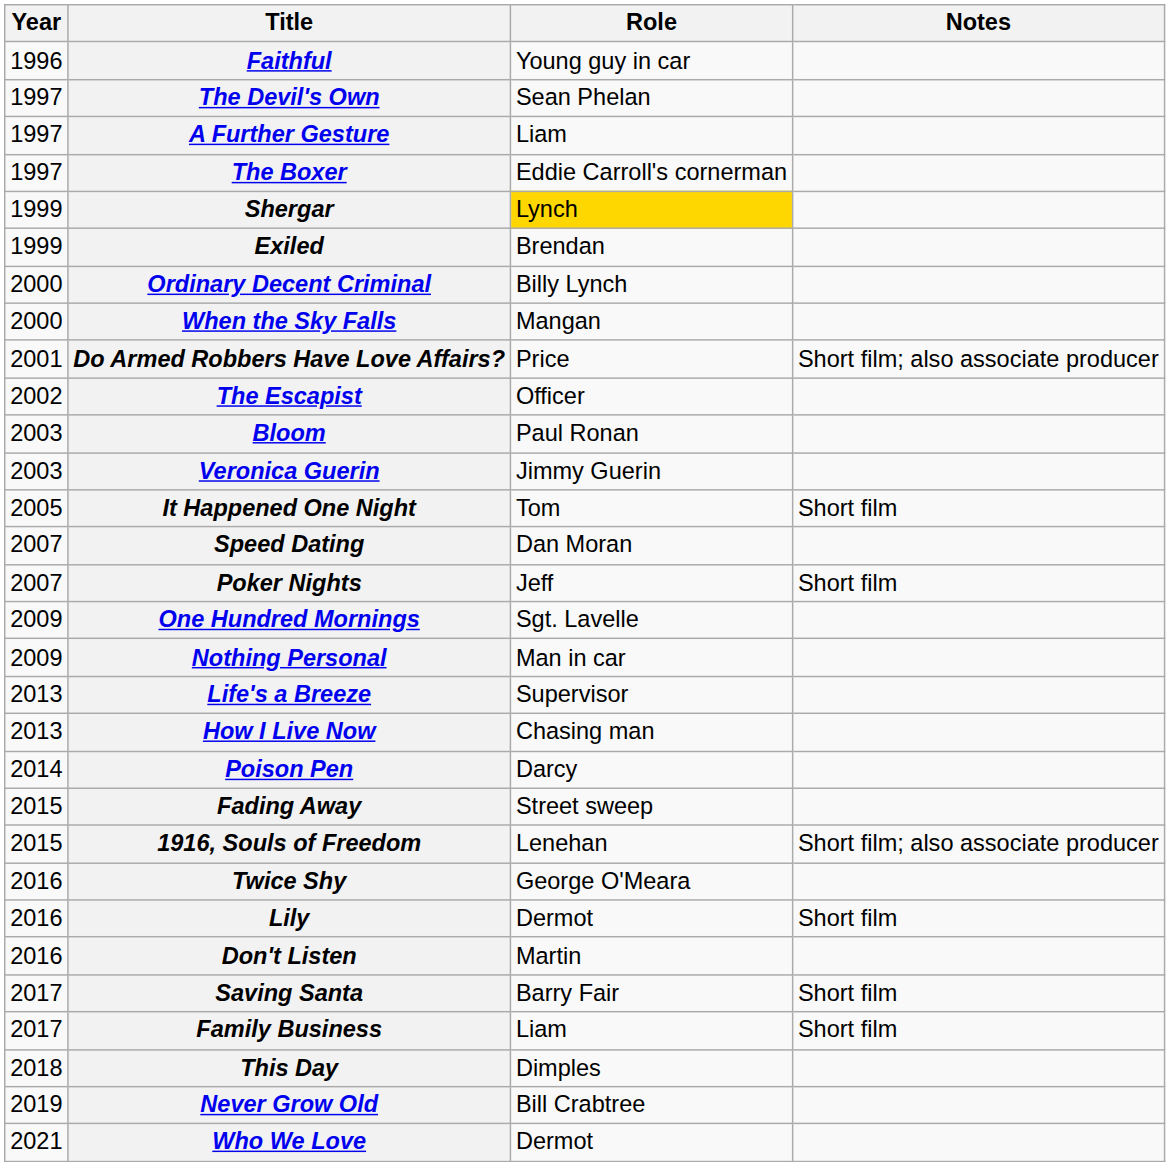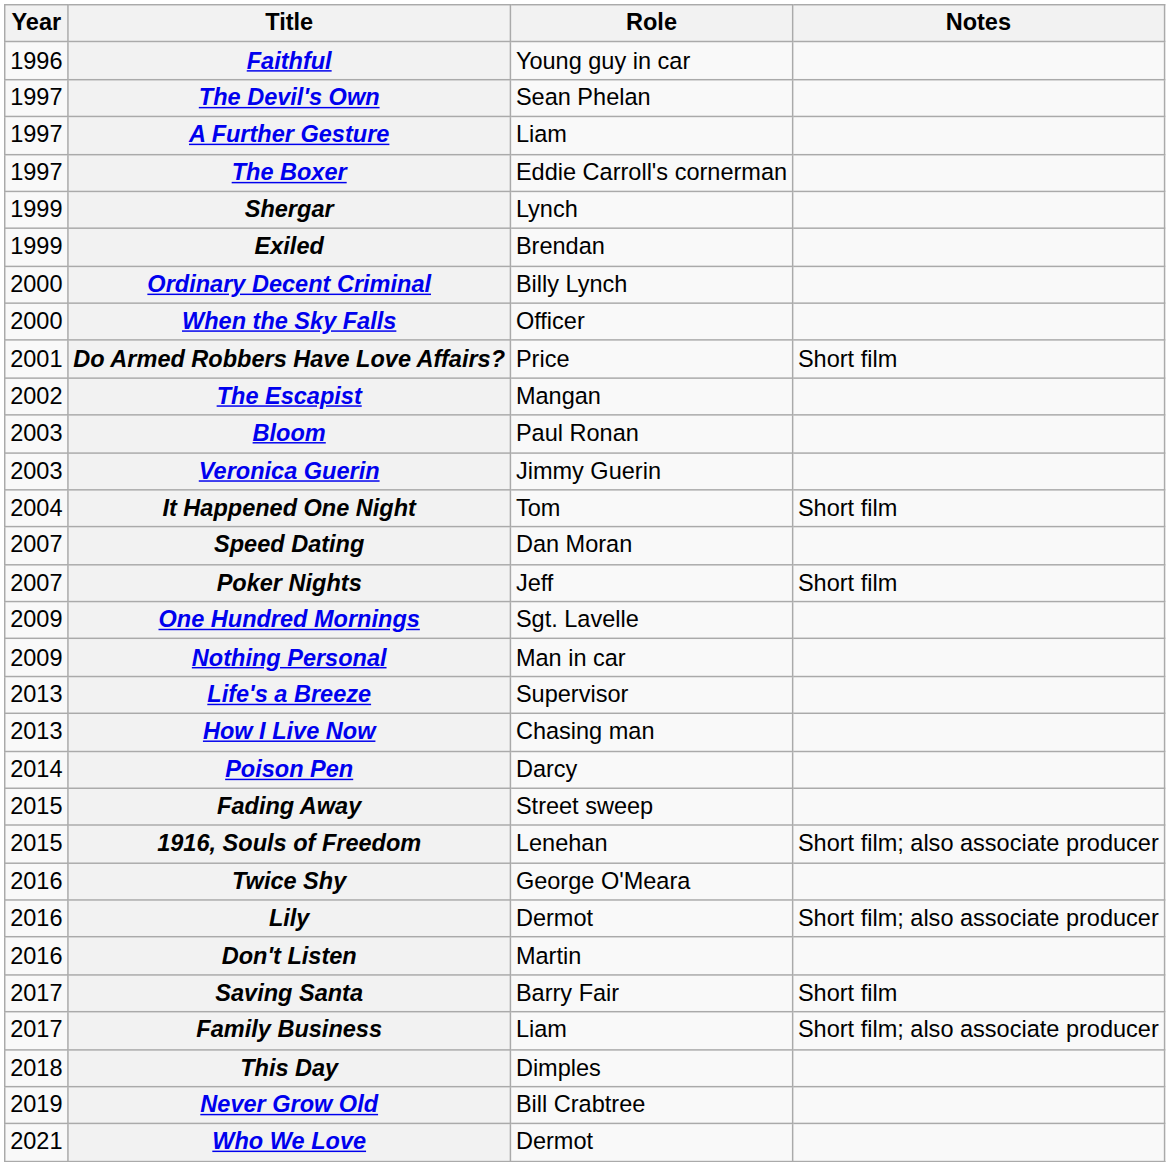Shergar | Role: gold background -> no background
When the Sky Falls | Role: Mangan -> Officer
Do Armed Robbers Have Love Affairs? | Notes: Short film; also associate producer -> Short film
The Escapist | Role: Officer -> Mangan
It Happened One Night | Year: 2005 -> 2004
Lily | Notes: Short film -> Short film; also associate producer
Family Business | Notes: Short film -> Short film; also associate producer
